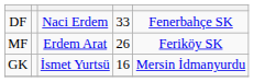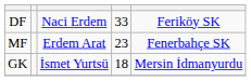DF | column 5: Fenerbahçe SK -> Feriköy SK
MF | column 4: 26 -> 23
MF | column 5: Feriköy SK -> Fenerbahçe SK
GK | column 4: 16 -> 18
